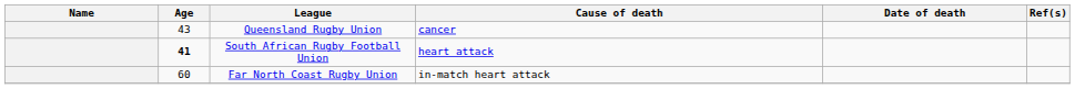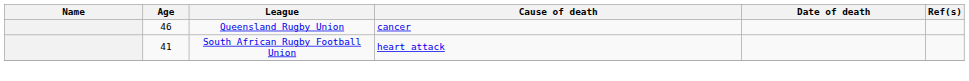Queensland Rugby Union | Age: 43 -> 46
South African Rugby Football Union | Age: bold -> normal
- row: 60 | Far North Coast Rugby Union | in-match heart attack
